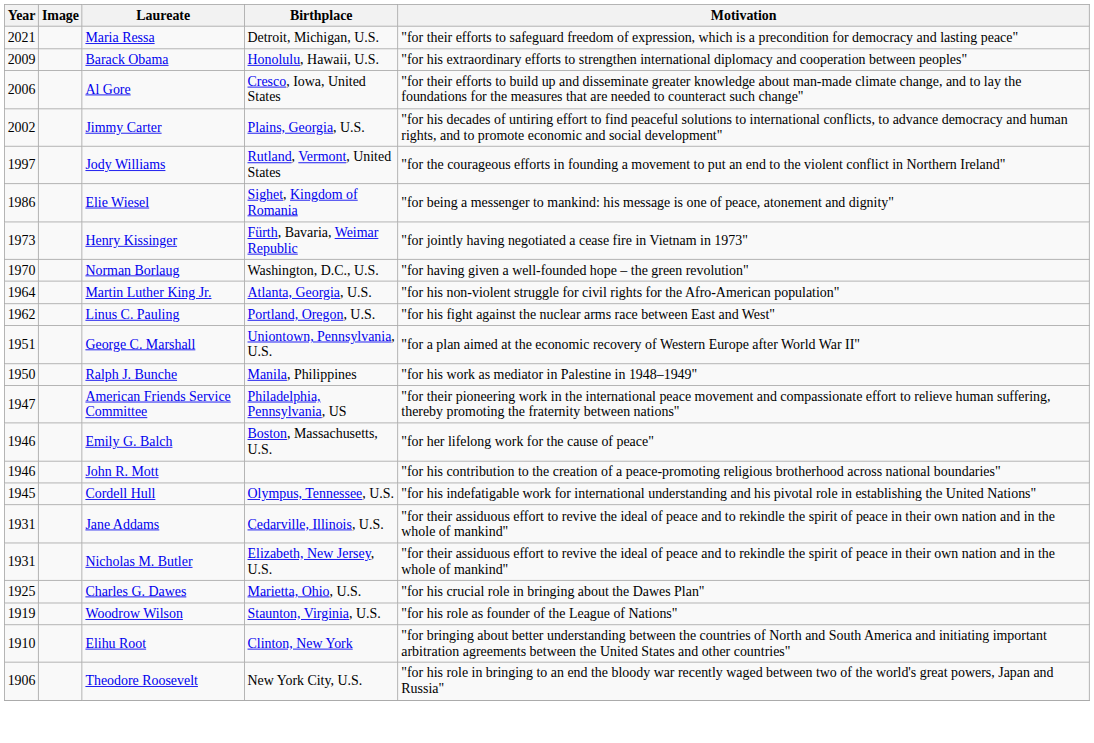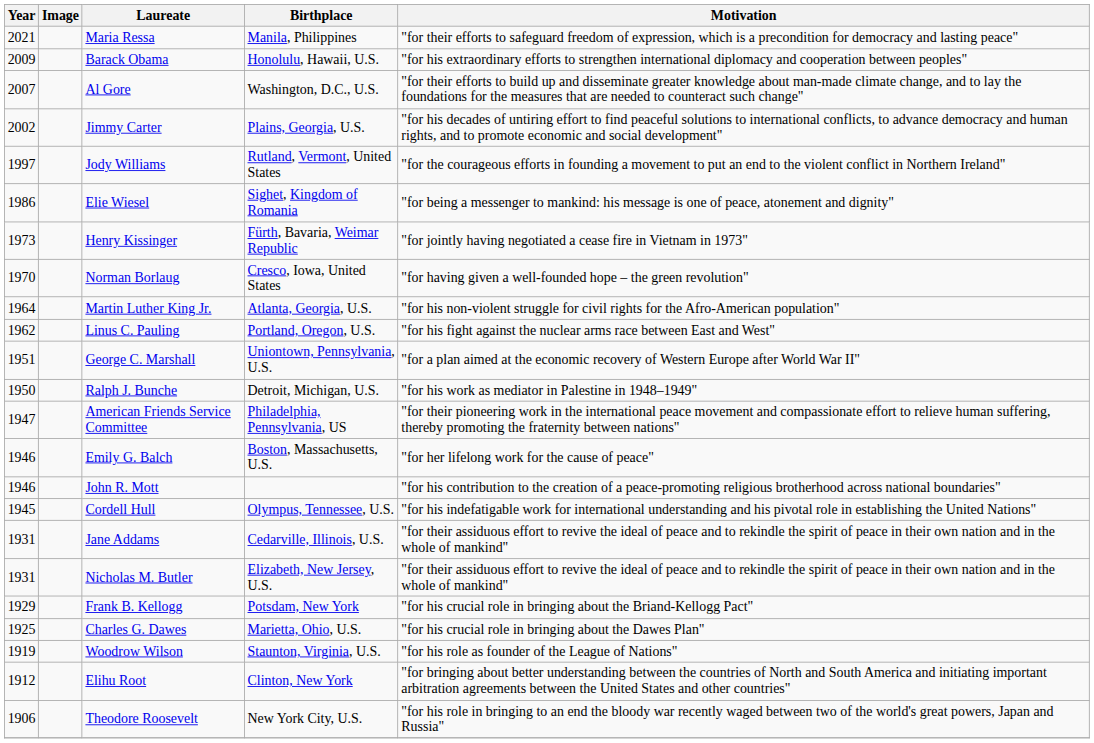Maria Ressa | Birthplace: Detroit, Michigan, U.S. -> Manila, Philippines
Al Gore | Year: 2006 -> 2007
Al Gore | Birthplace: Cresco, Iowa, United States -> Washington, D.C., U.S.
Norman Borlaug | Birthplace: Washington, D.C., U.S. -> Cresco, Iowa, United States
Ralph J. Bunche | Birthplace: Manila, Philippines -> Detroit, Michigan, U.S.
+ row: 1929 | Frank B. Kellogg | Potsdam, New York | "for his crucial role in bringing about the Briand-Kellogg Pact"
Elihu Root | Year: 1910 -> 1912
